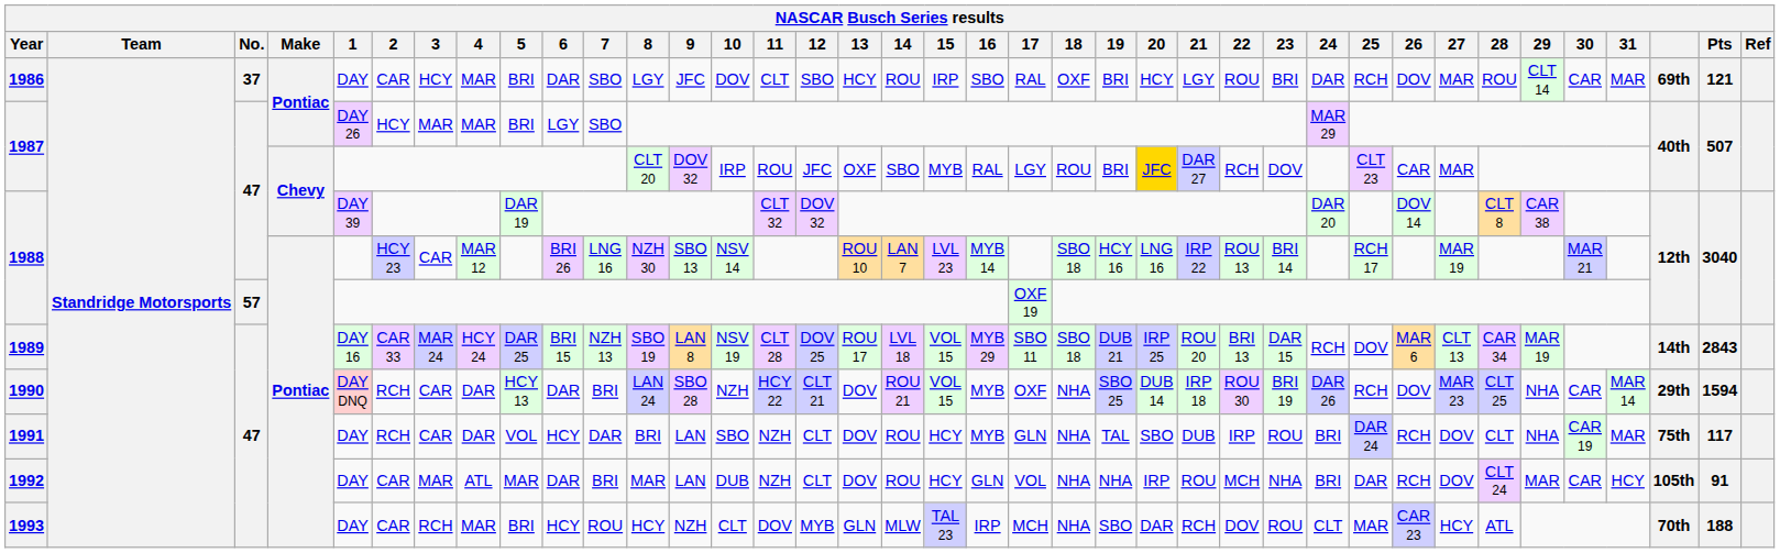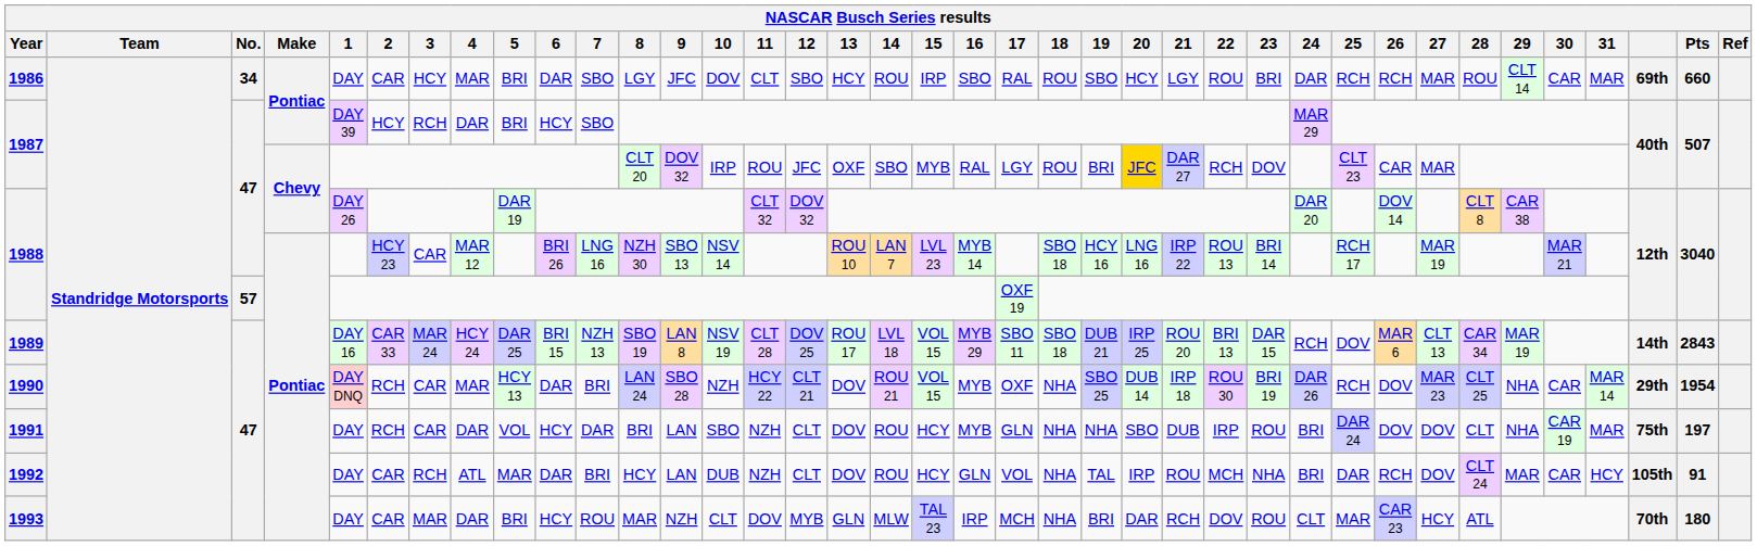1986 | No.: 37 -> 34
1986 | 18: OXF -> ROU
1986 | 19: BRI -> SBO
1986 | 26: DOV -> RCH
1986 | Pts: 121 -> 660
1987 / Pontiac | 1: DAY 26 -> DAY 39
1987 / Pontiac | 3: MAR -> RCH
1987 / Pontiac | 4: MAR -> DAR
1987 / Pontiac | 6: LGY -> HCY
1988 / Chevy | 1: DAY 39 -> DAY 26
1990 | 4: DAR -> MAR
1990 | Pts: 1594 -> 1954
1991 | 19: TAL -> NHA
1991 | 26: RCH -> DOV
1991 | Pts: 117 -> 197
1992 | 3: MAR -> RCH
1992 | 8: MAR -> HCY
1992 | 19: NHA -> TAL
1993 | 3: RCH -> MAR
1993 | 4: MAR -> DAR
1993 | 8: HCY -> MAR
1993 | 19: SBO -> BRI
1993 | Pts: 188 -> 180
